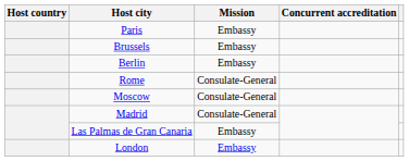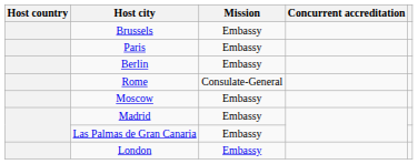rows swapped: Brussels <-> Paris
Moscow | Mission: Consulate-General -> Embassy
Madrid | Mission: Consulate-General -> Embassy
